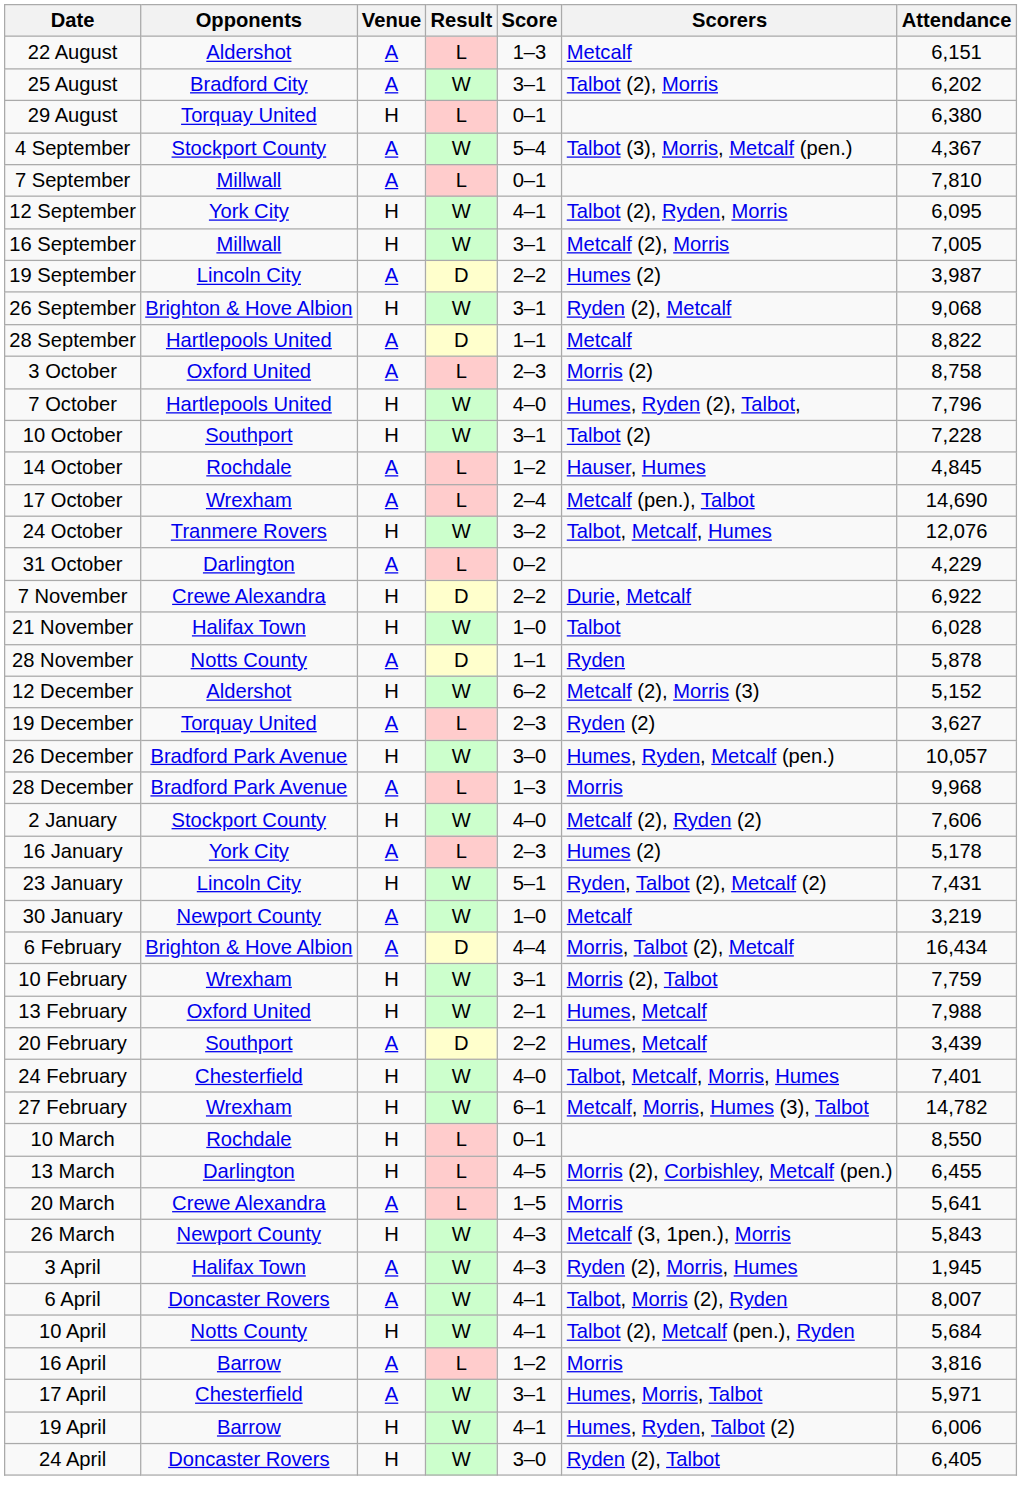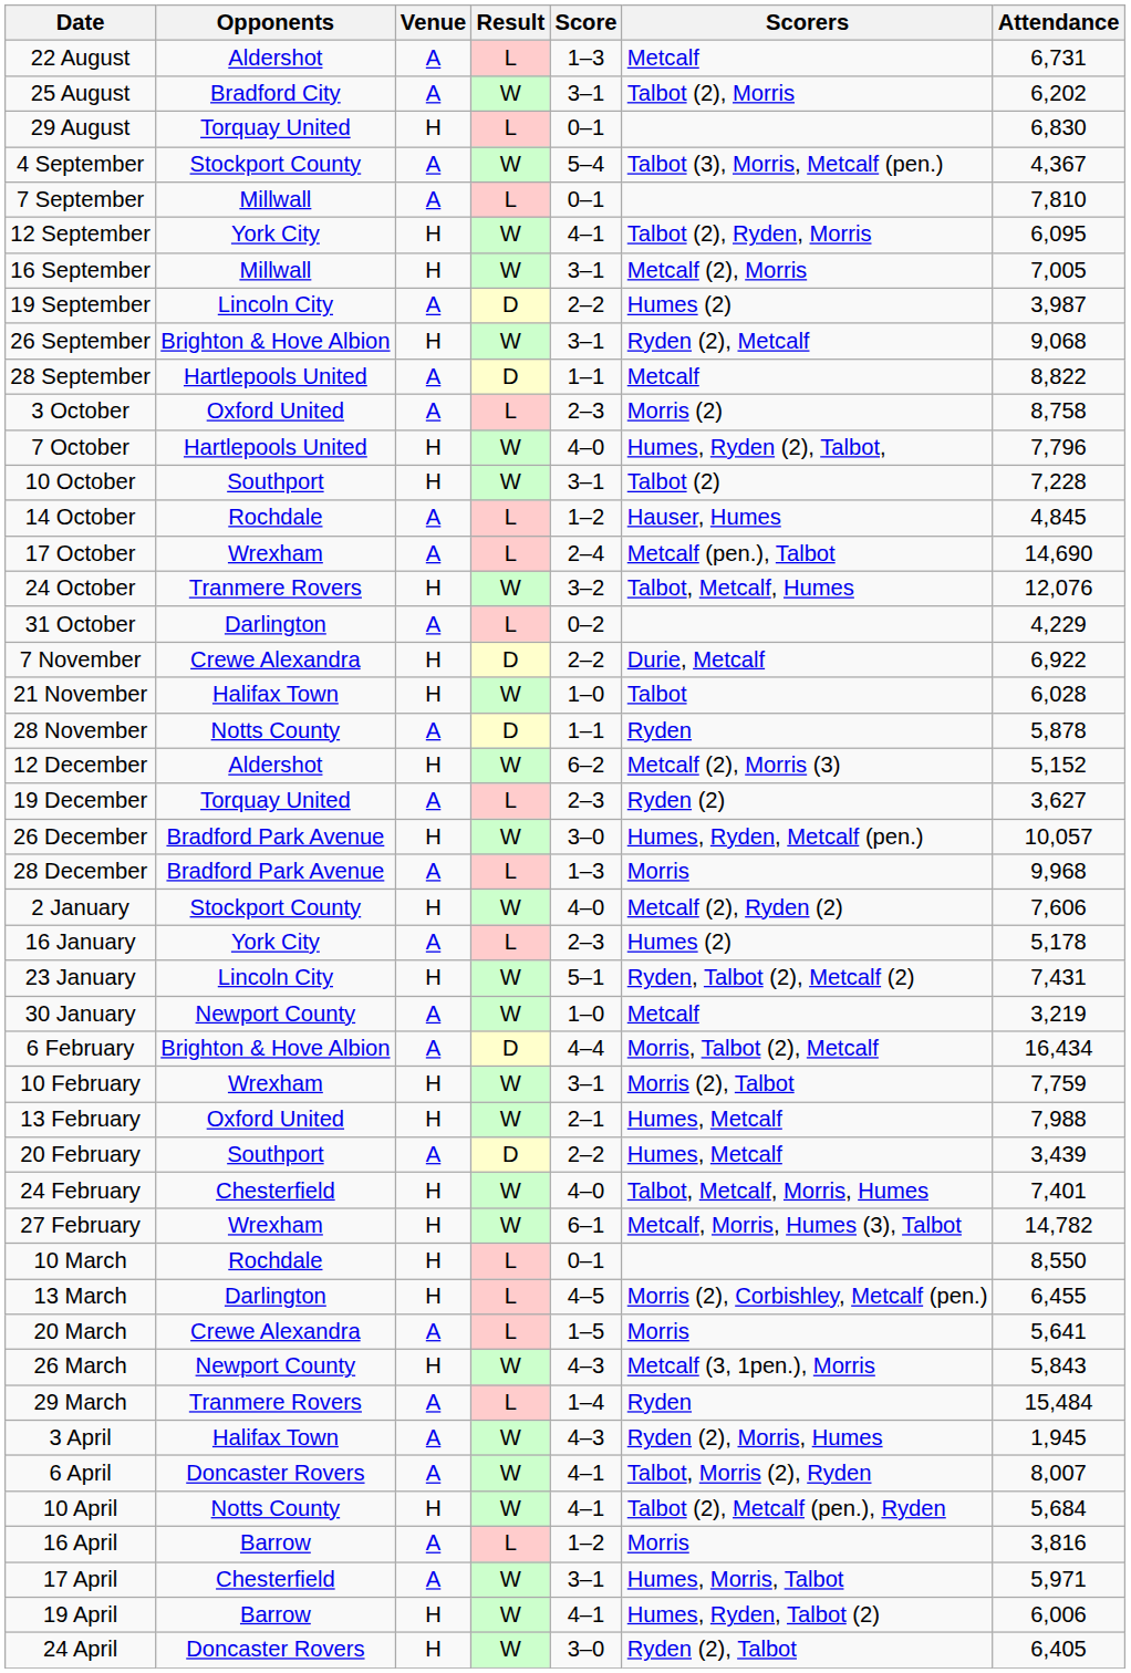22 August | Attendance: 6,151 -> 6,731
29 August | Attendance: 6,380 -> 6,830
+ row: 29 March | Tranmere Rovers | A | L | 1–4 | Ryden | 15,484
